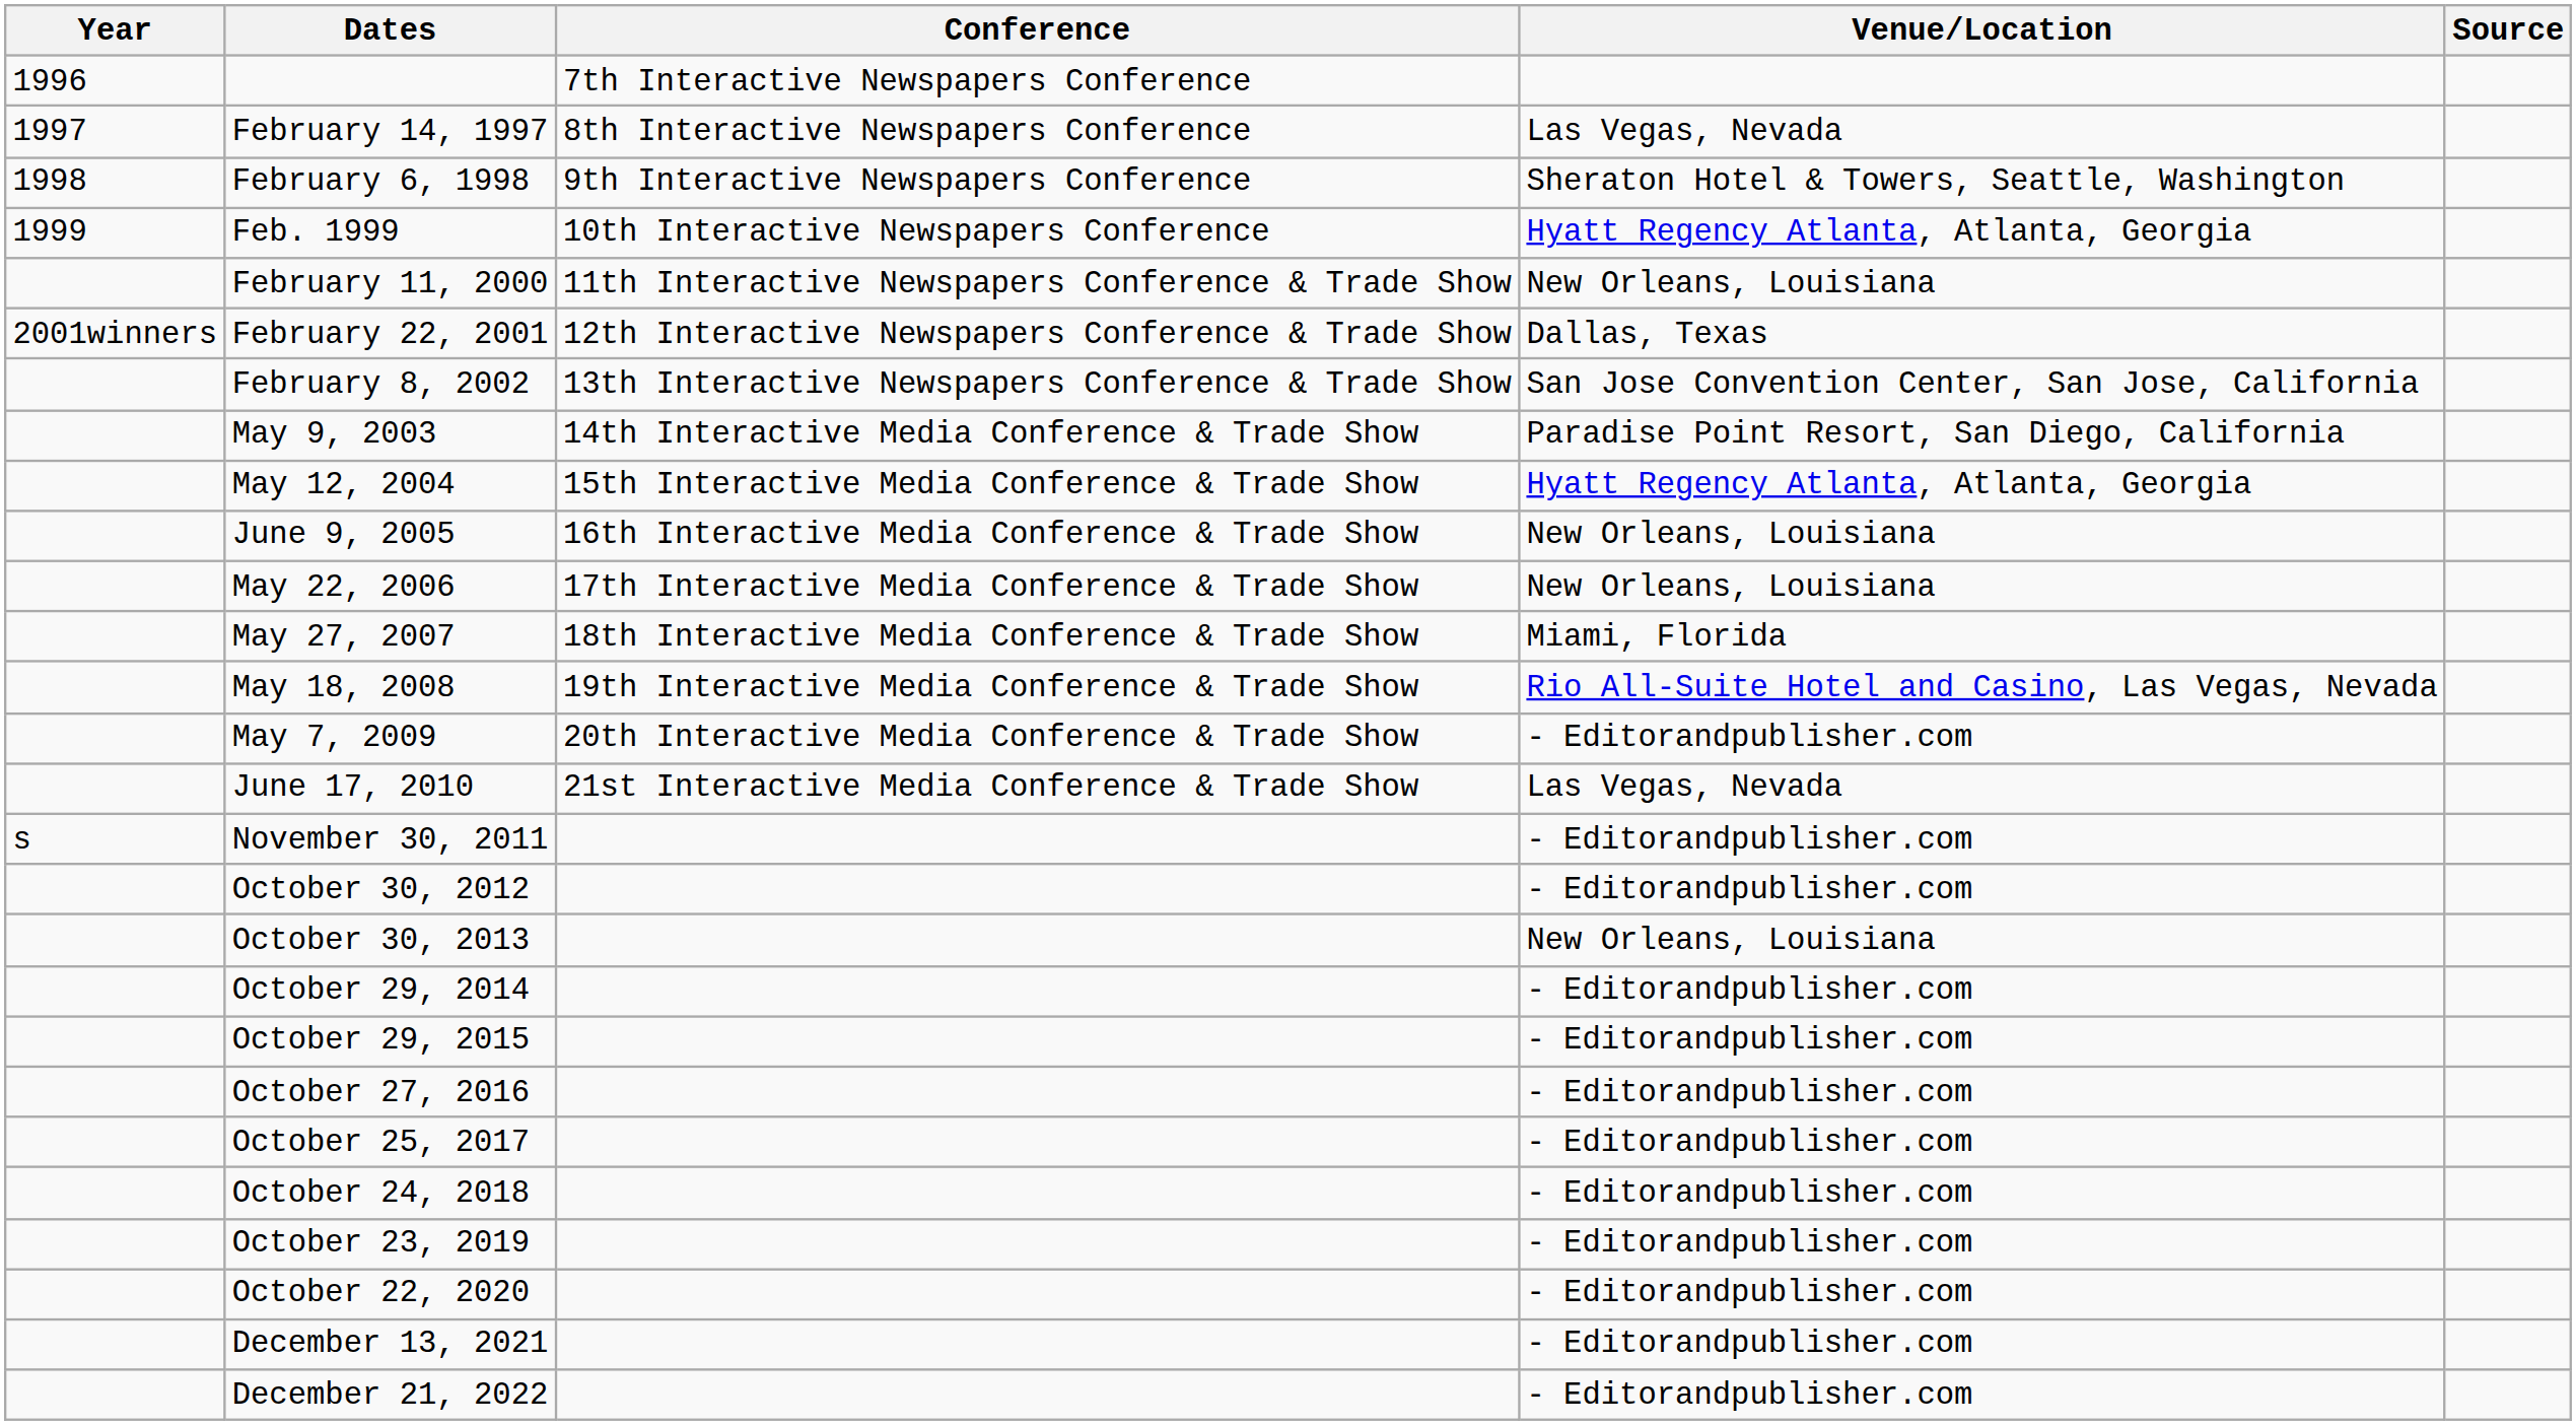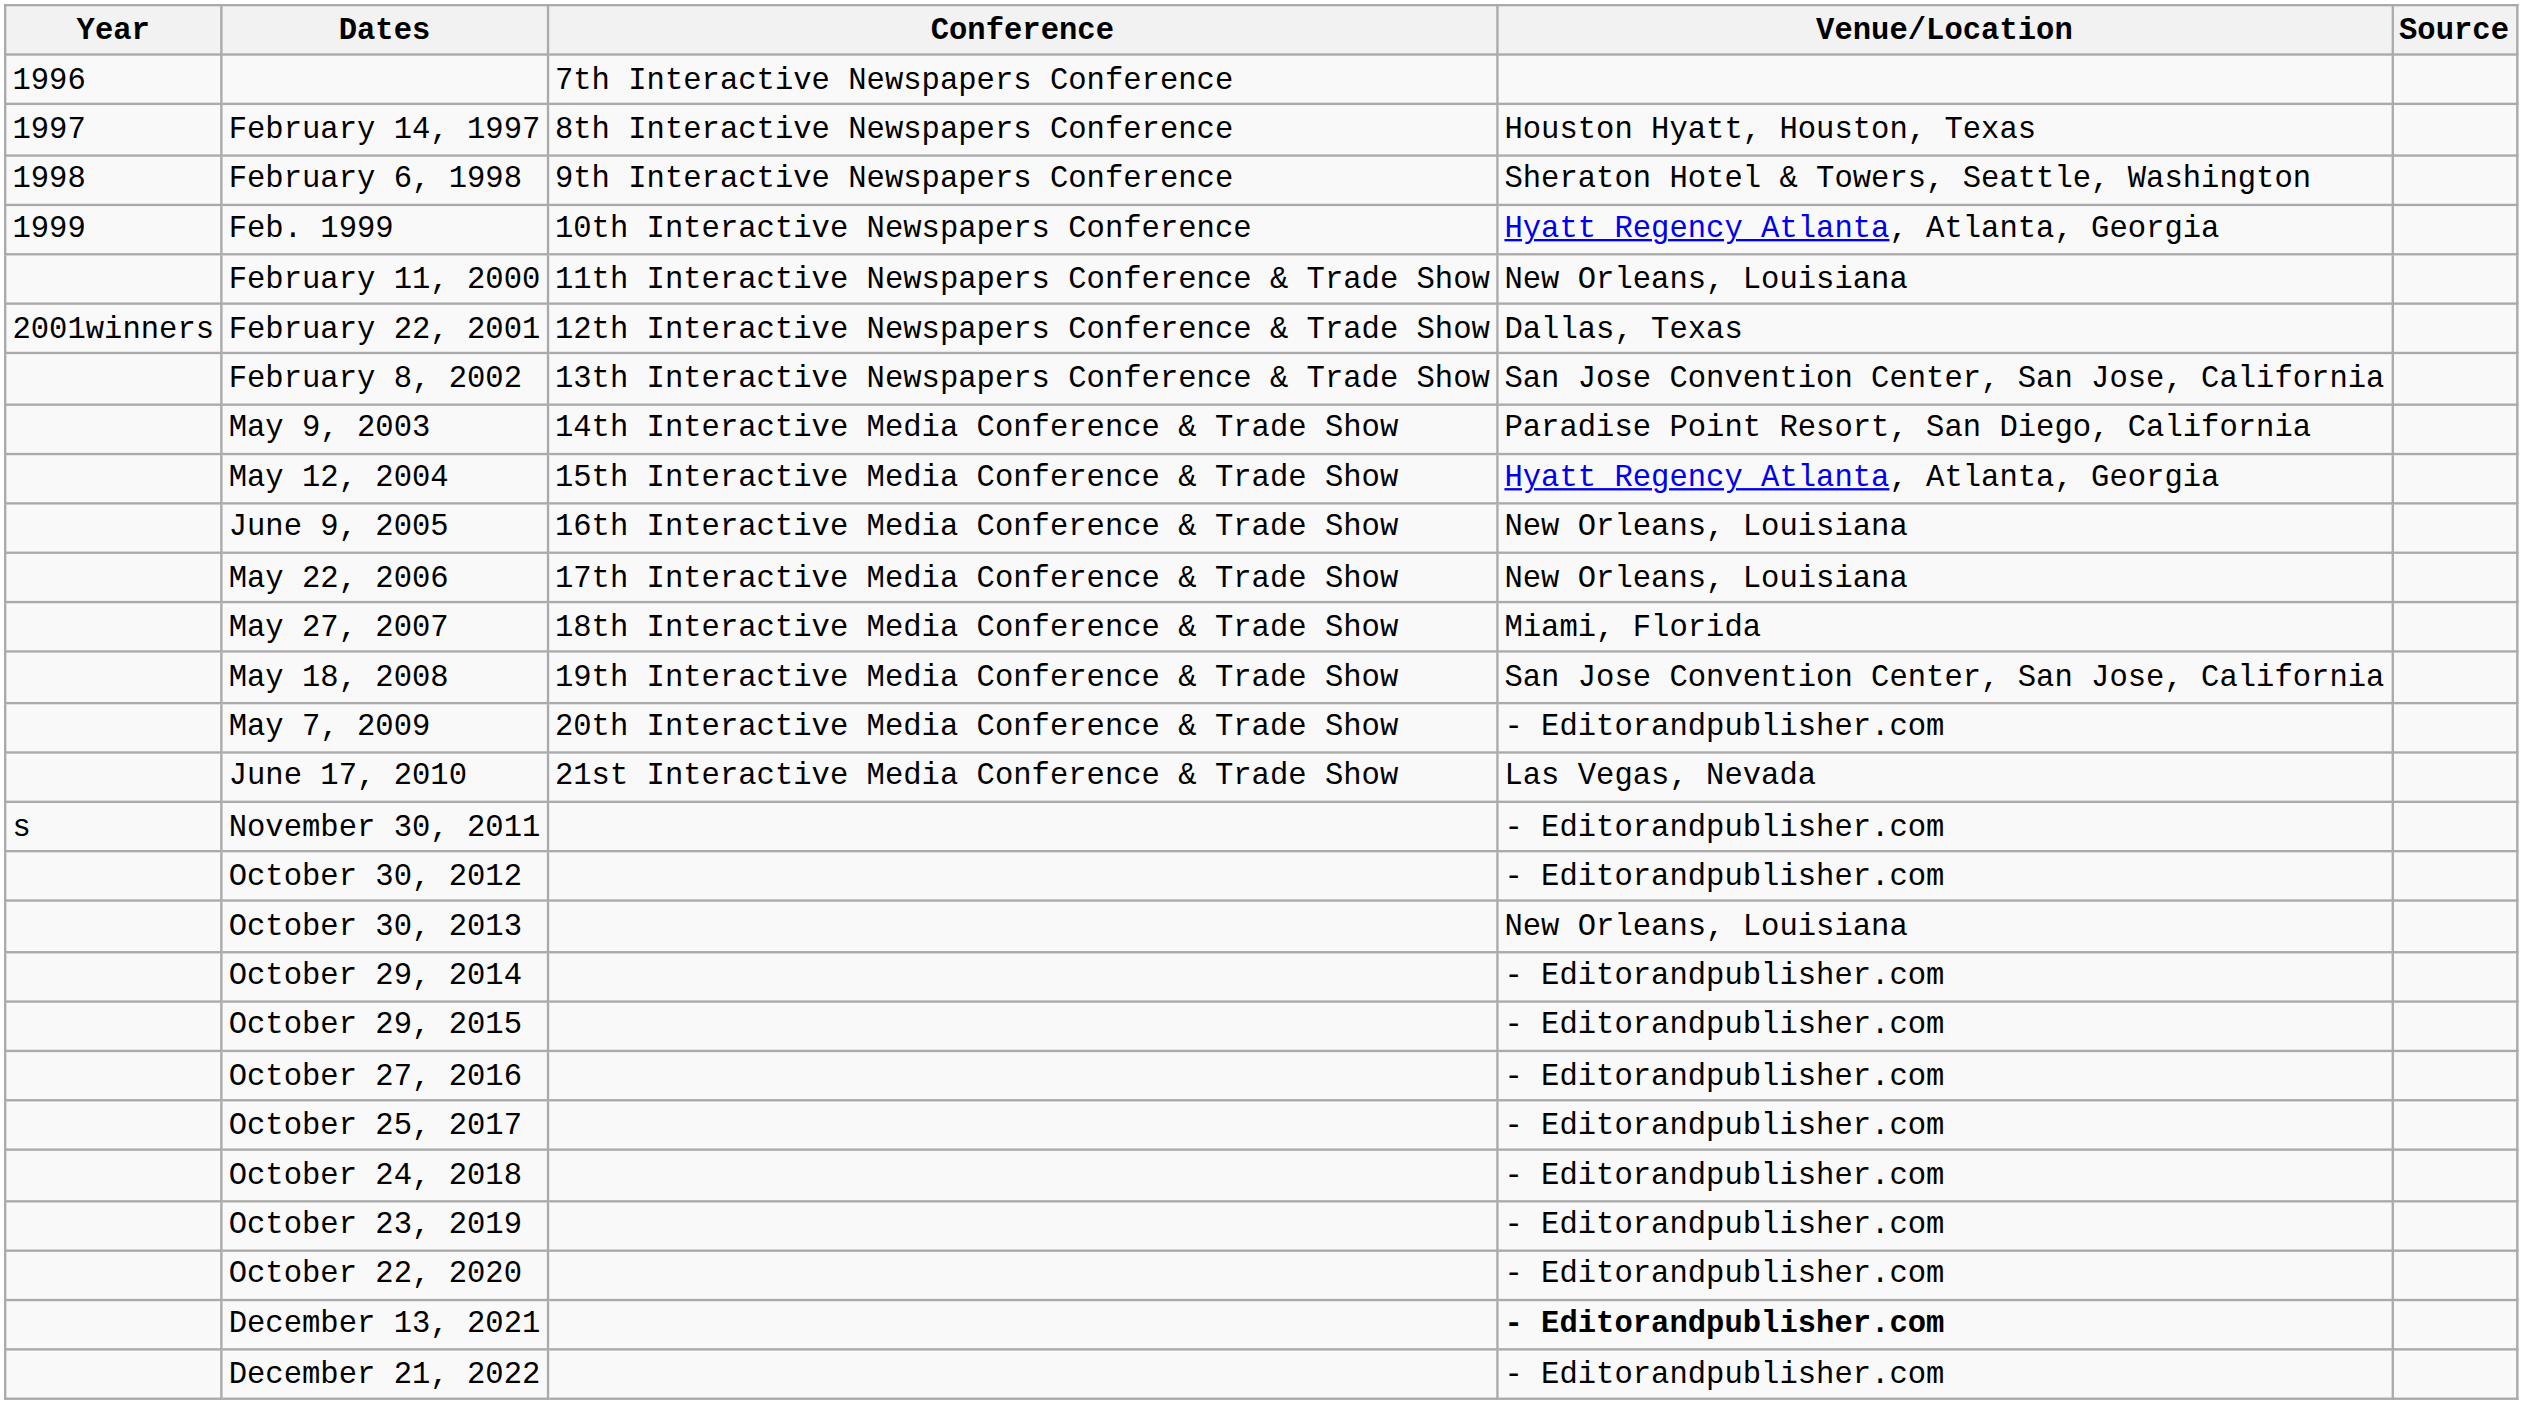February 14, 1997 | Venue/Location: Las Vegas, Nevada -> Houston Hyatt, Houston, Texas
May 18, 2008 | Venue/Location: Rio All-Suite Hotel and Casino, Las Vegas, Nevada -> San Jose Convention Center, San Jose, California
December 13, 2021 | Venue/Location: normal -> bold
